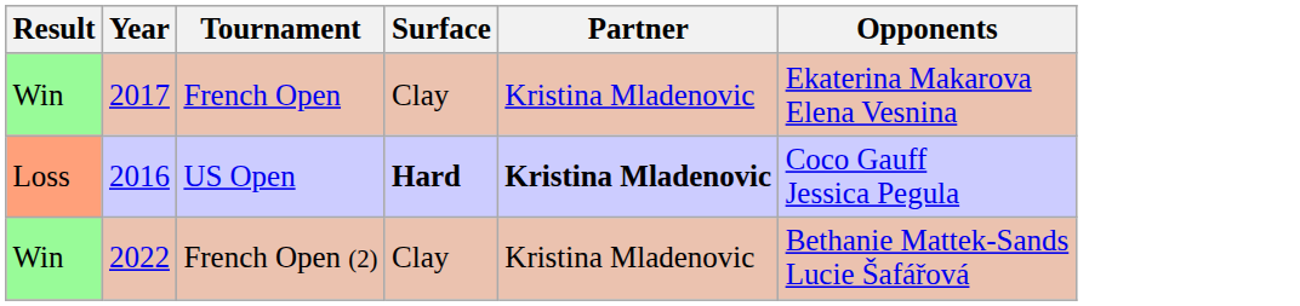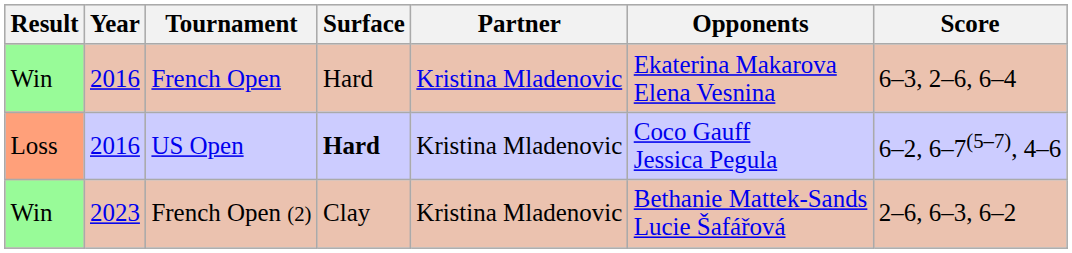+ column: Score | 6–3, 2–6, 6–4 | 6–2, 6–7(5–7), 4–6 | 2–6, 6–3, 6–2
French Open | Year: 2017 -> 2016
French Open | Surface: Clay -> Hard
US Open | Partner: bold -> normal
French Open (2) | Year: 2022 -> 2023
